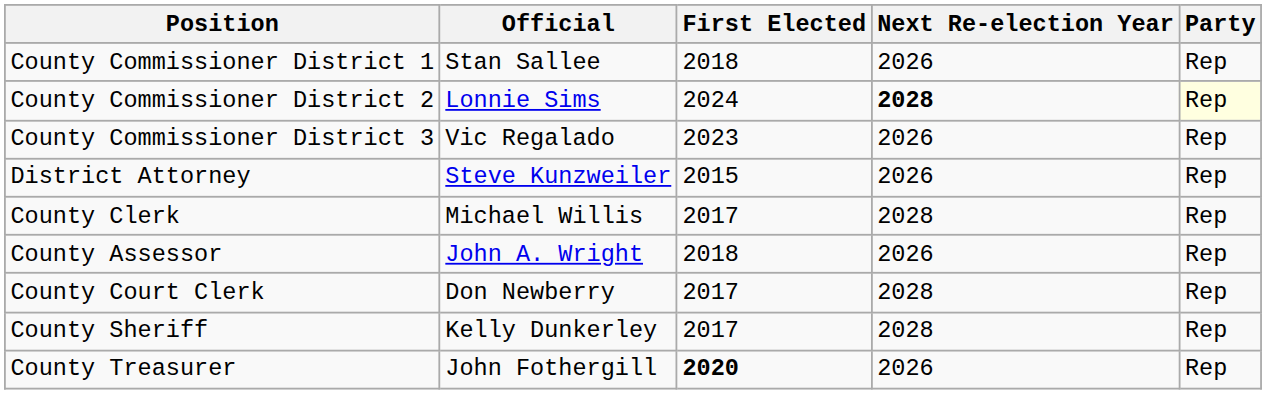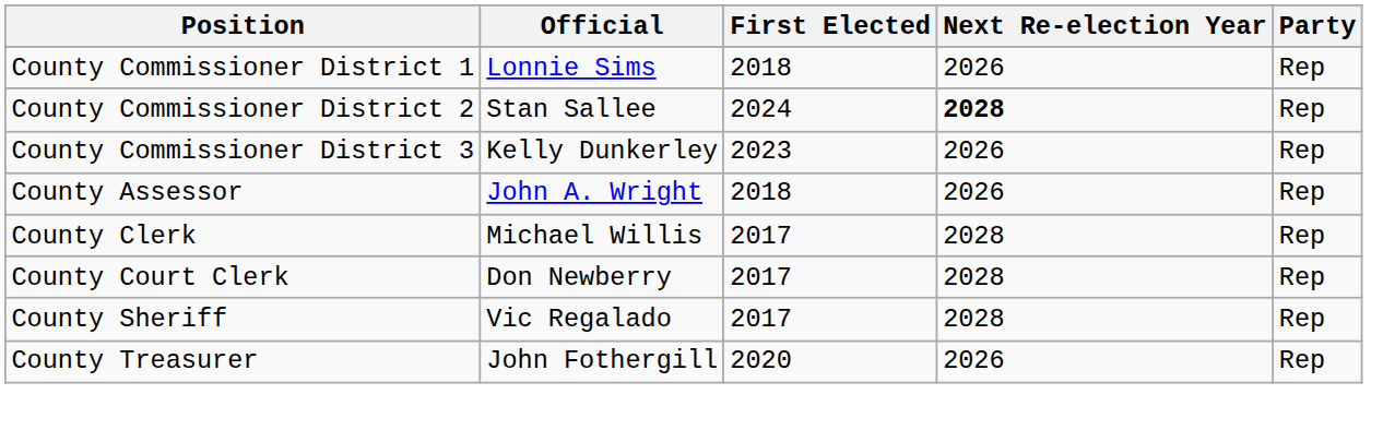County Commissioner District 1 | Official: Stan Sallee -> Lonnie Sims
County Commissioner District 2 | Official: Lonnie Sims -> Stan Sallee
County Commissioner District 2 | Party: lightyellow background -> no background
County Commissioner District 3 | Official: Vic Regalado -> Kelly Dunkerley
- row: District Attorney | Steve Kunzweiler | 2015 | 2026 | Rep
rows swapped: County Assessor <-> County Clerk
County Sheriff | Official: Kelly Dunkerley -> Vic Regalado
County Treasurer | First Elected: bold -> normal
